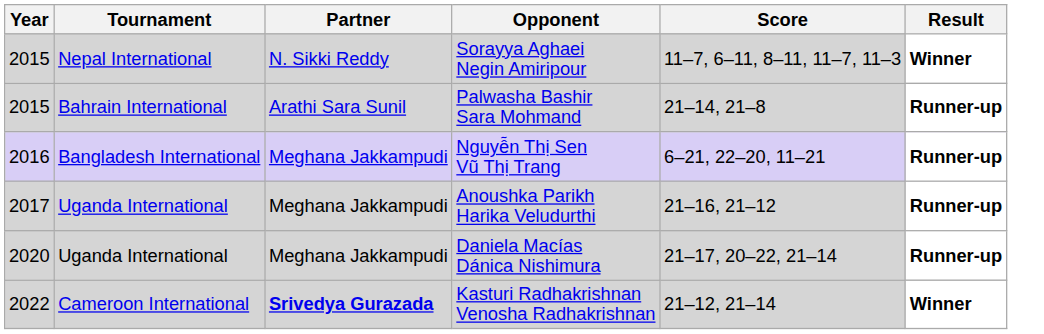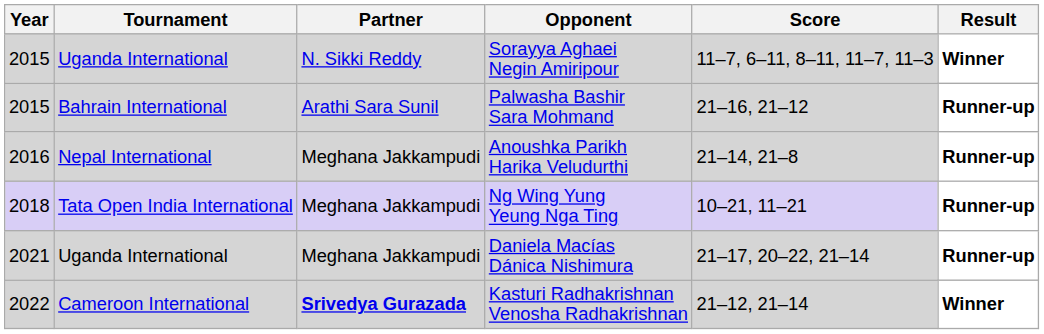Sorayya Aghaei Negin Amiripour | Tournament: Nepal International -> Uganda International
Palwasha Bashir Sara Mohmand | Score: 21–14, 21–8 -> 21–16, 21–12
- row: 2016 | Bangladesh International | Meghana Jakkampudi | Nguyễn Thị Sen Vũ Thị Trang | 6–21, 22–20, 11–21 | Runner-up
Anoushka Parikh Harika Veludurthi | Year: 2017 -> 2016
Anoushka Parikh Harika Veludurthi | Tournament: Uganda International -> Nepal International
Anoushka Parikh Harika Veludurthi | Score: 21–16, 21–12 -> 21–14, 21–8
+ row: 2018 | Tata Open India International | Meghana Jakkampudi | Ng Wing Yung Yeung Nga Ting | 10–21, 11–21 | Runner-up
Daniela Macías Dánica Nishimura | Year: 2020 -> 2021
